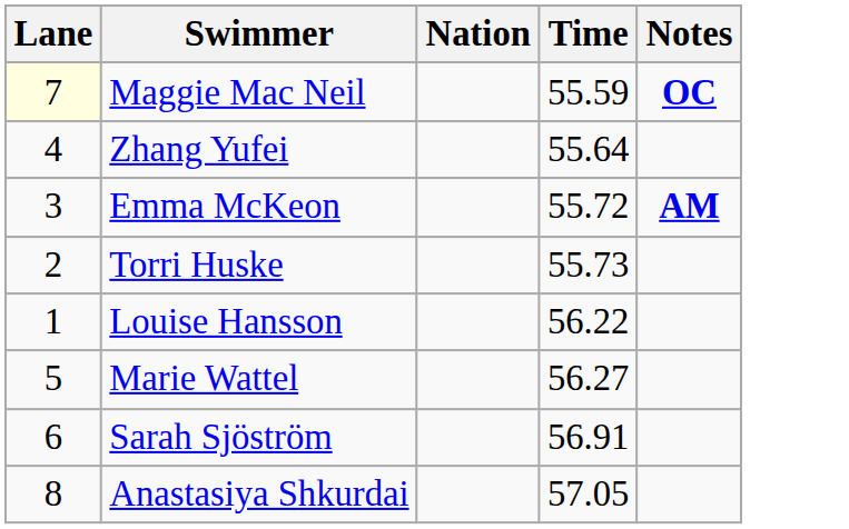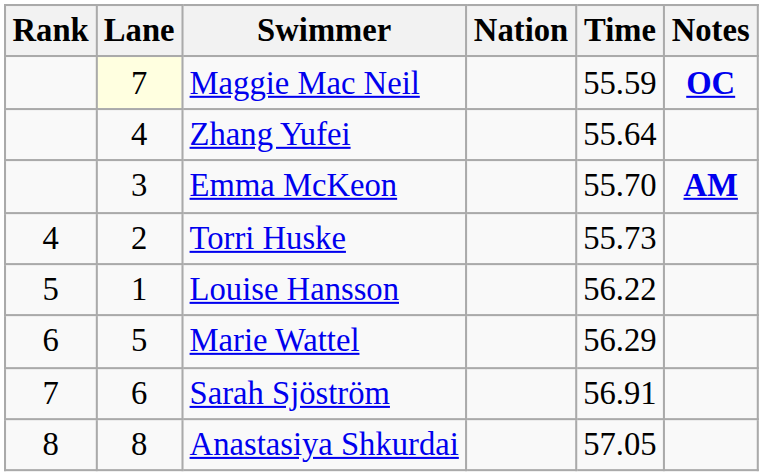+ column: Rank | 4 | 5 | 6 | 7 | 8
Emma McKeon | Time: 55.72 -> 55.70
Marie Wattel | Time: 56.27 -> 56.29
